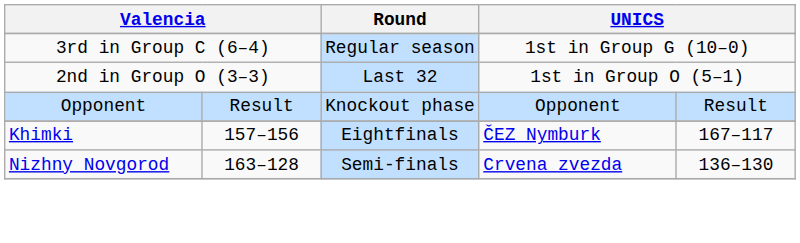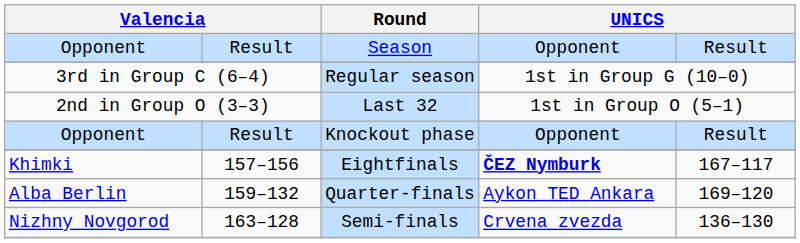+ row: Opponent | Result | Season | Opponent | Result
Eightfinals | column 4: normal -> bold
+ row: Alba Berlin | 159–132 | Quarter-finals | Aykon TED Ankara | 169–120
